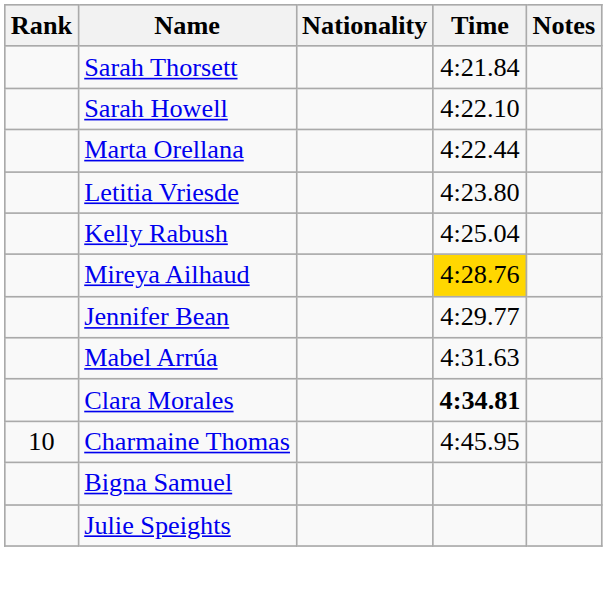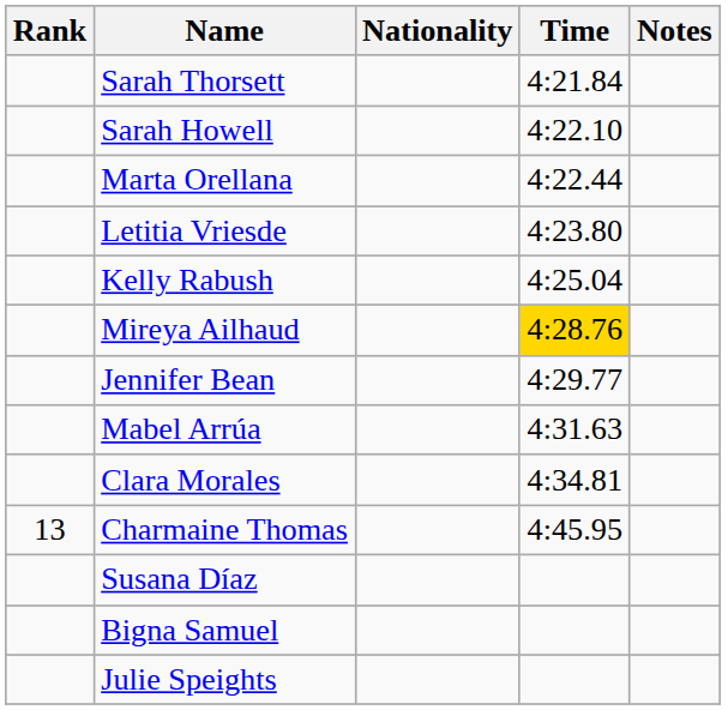Clara Morales | Time: bold -> normal
Charmaine Thomas | Rank: 10 -> 13
+ row: Susana Díaz
